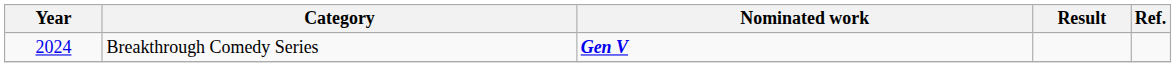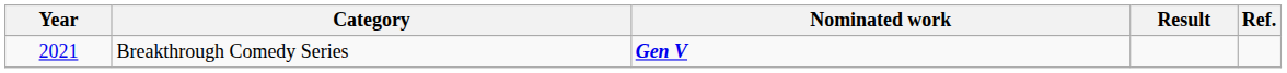Breakthrough Comedy Series | Year: 2024 -> 2021
